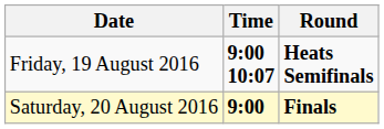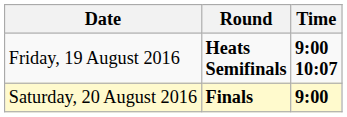columns swapped: Time <-> Round
